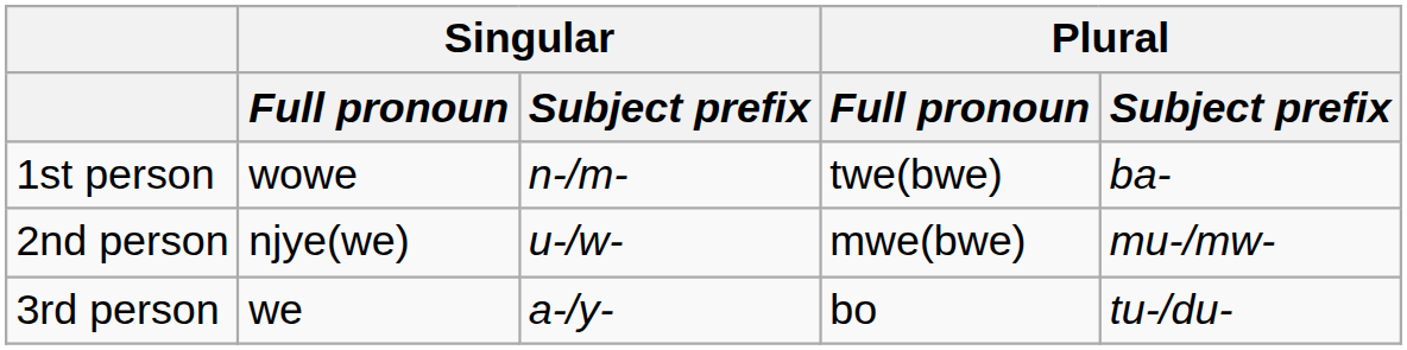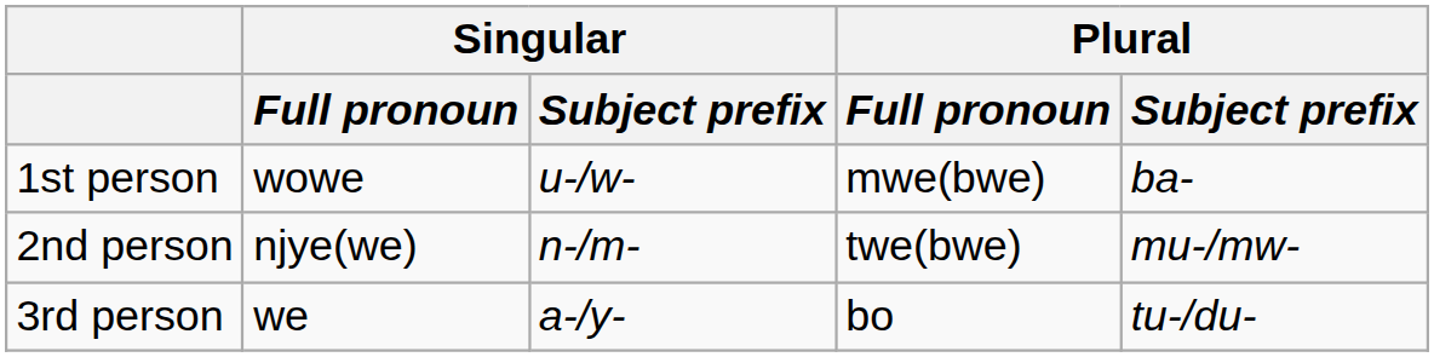1st person | Singular / Subject prefix: n-/m- -> u-/w-
1st person | Plural / Full pronoun: twe(bwe) -> mwe(bwe)
2nd person | Singular / Subject prefix: u-/w- -> n-/m-
2nd person | Plural / Full pronoun: mwe(bwe) -> twe(bwe)
